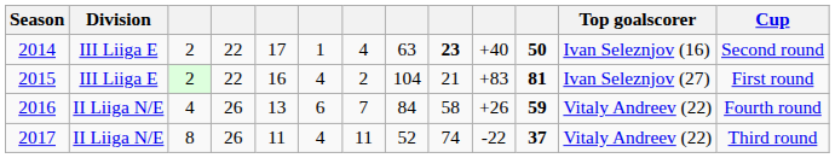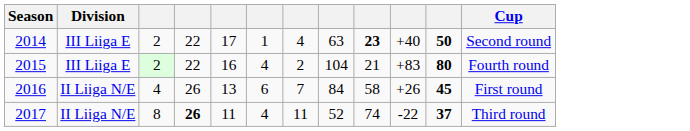- column: Top goalscorer | Ivan Seleznjov (16) | Ivan Seleznjov (27) | Vitaly Andreev (22) | Vitaly Andreev (22)
2015 | column 11: 81 -> 80
2015 | Cup: First round -> Fourth round
2016 | column 11: 59 -> 45
2016 | Cup: Fourth round -> First round
2017 | column 4: normal -> bold
